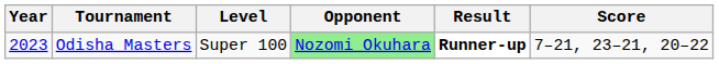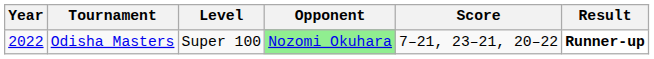columns swapped: Score <-> Result
Odisha Masters | Year: 2023 -> 2022
